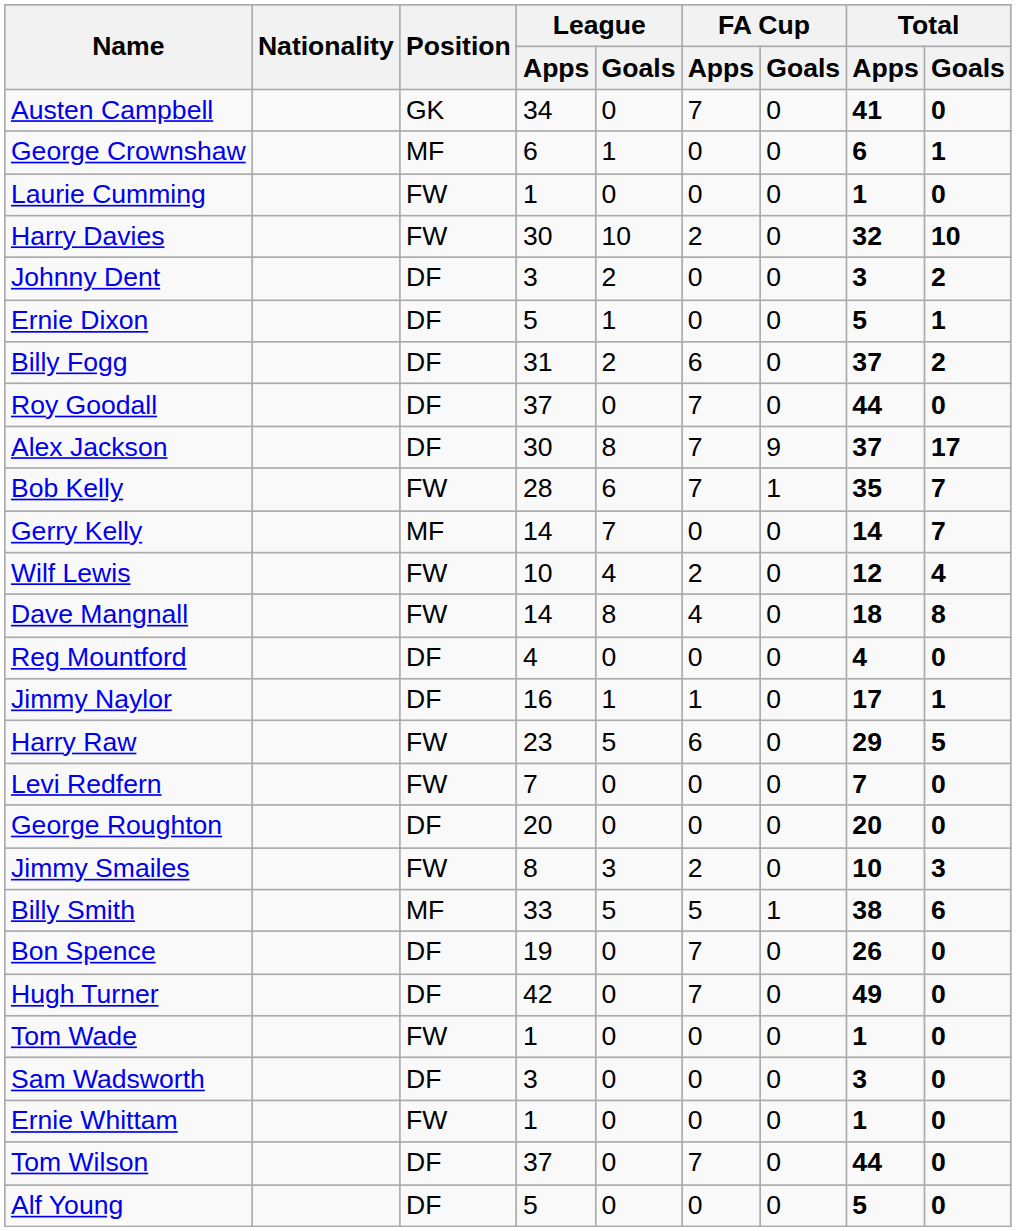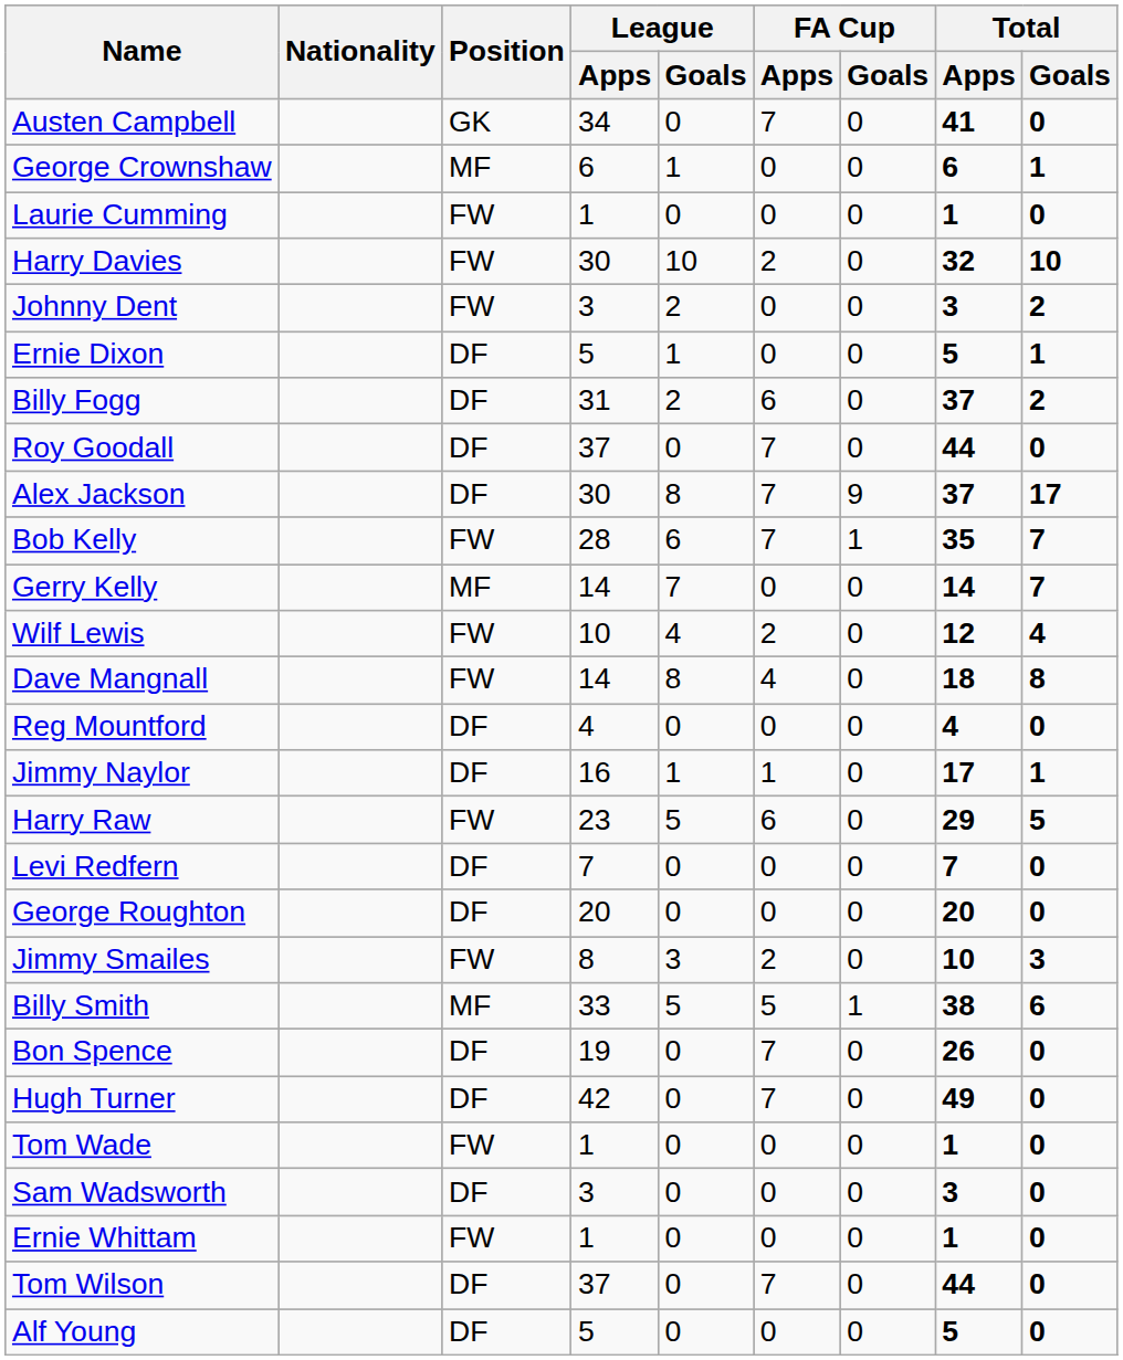Johnny Dent | Position: DF -> FW
Levi Redfern | Position: FW -> DF
